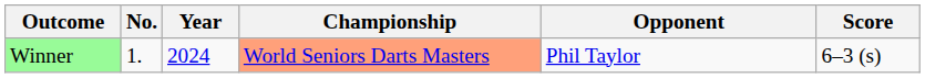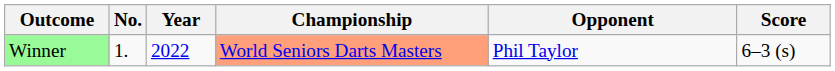Winner | Year: 2024 -> 2022
